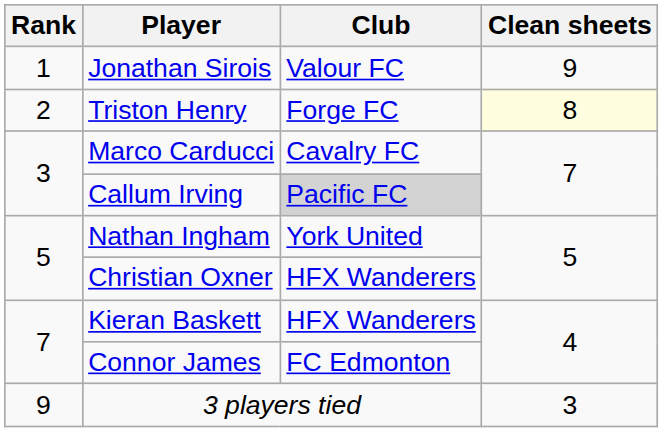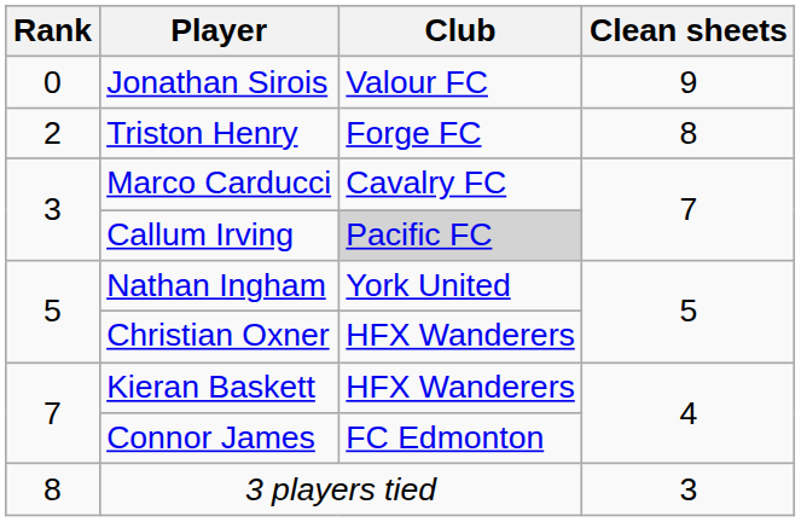Jonathan Sirois | Rank: 1 -> 0
Triston Henry | Clean sheets: lightyellow background -> no background
3 players tied | Rank: 9 -> 8
